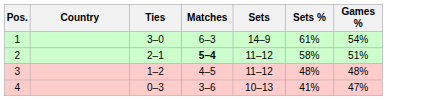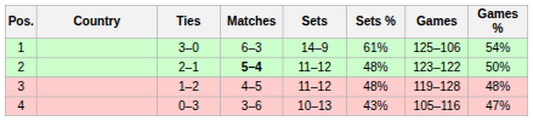+ column: Games | 125–106 | 123–122 | 119–128 | 105–116
2 | Sets %: 58% -> 48%
2 | Games %: 51% -> 50%
4 | Sets %: 41% -> 43%
